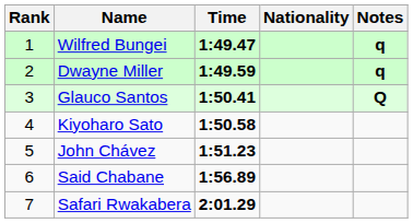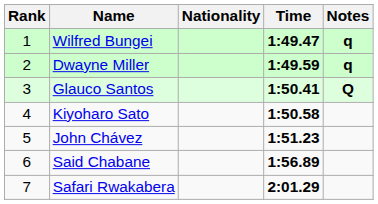columns swapped: Nationality <-> Time
